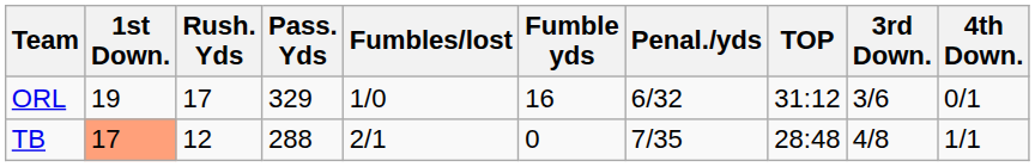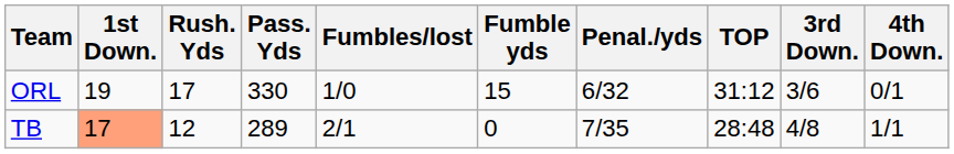ORL | Pass. Yds: 329 -> 330
ORL | Fumble yds: 16 -> 15
TB | Pass. Yds: 288 -> 289
